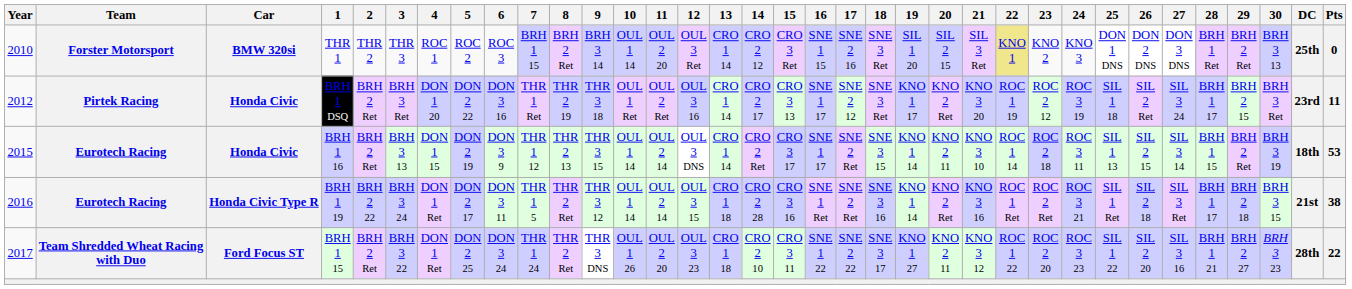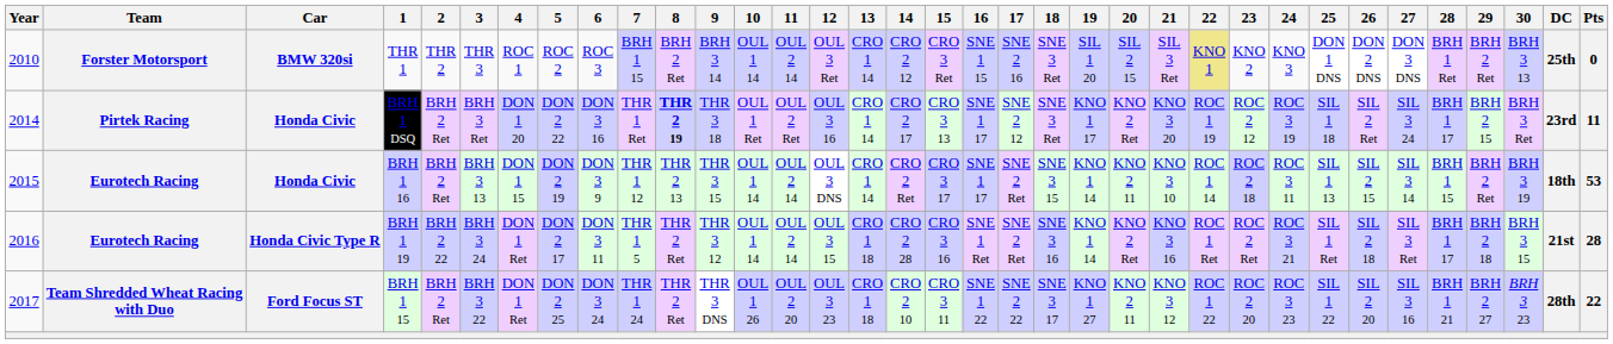THR 1 | 11: OUL 2 20 -> OUL 2 14
BRH 1 DSQ | Year: 2012 -> 2014
BRH 1 DSQ | 8: normal -> bold
BRH 1 19 | Pts: 38 -> 28
